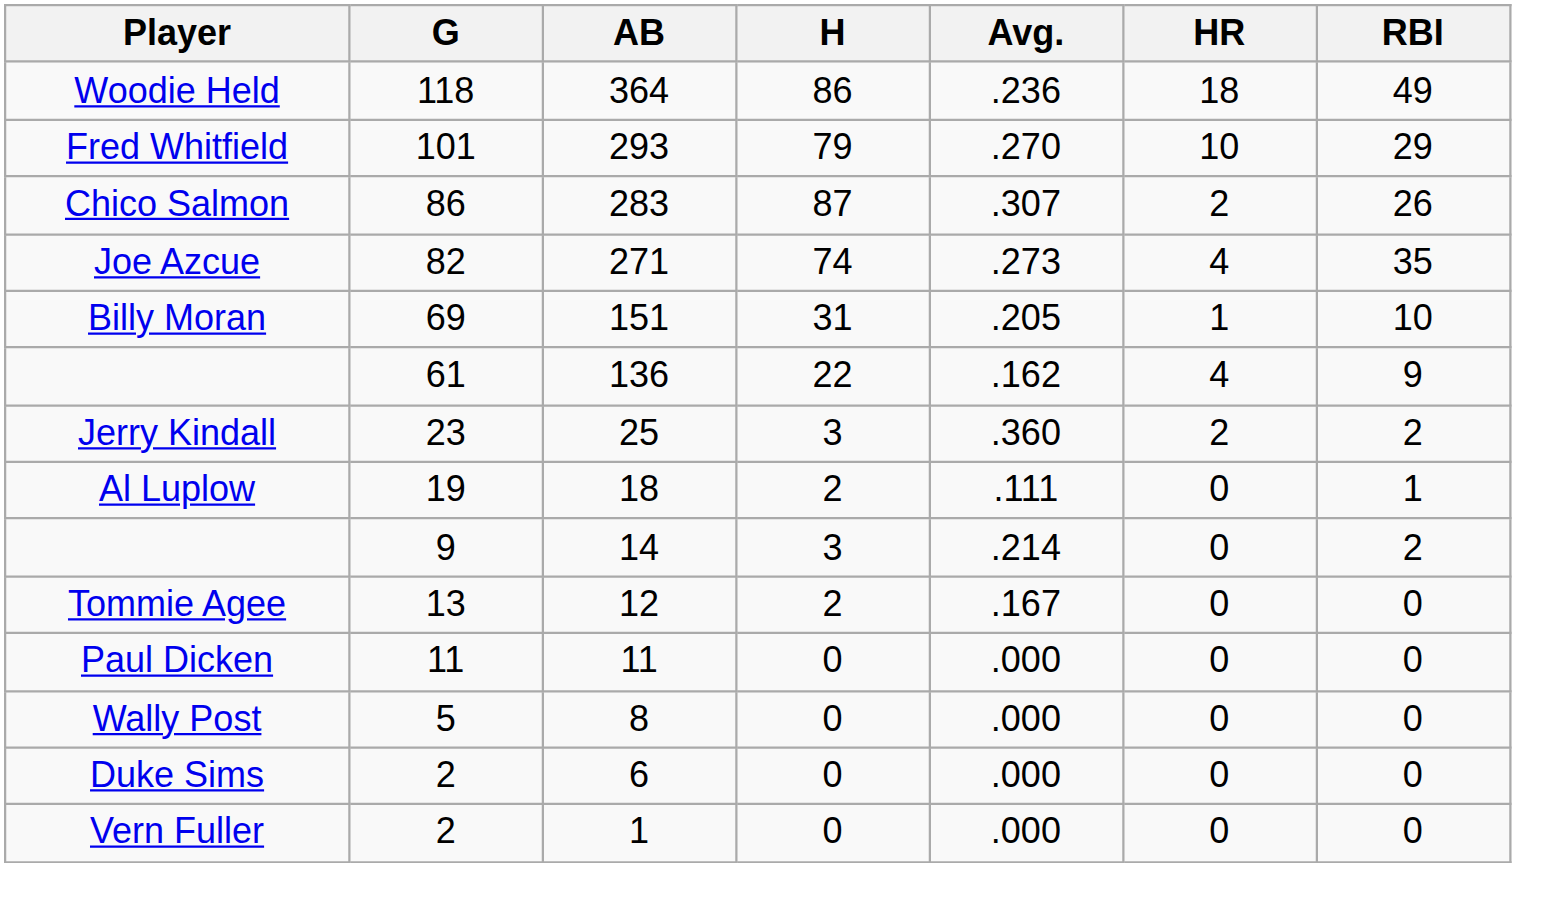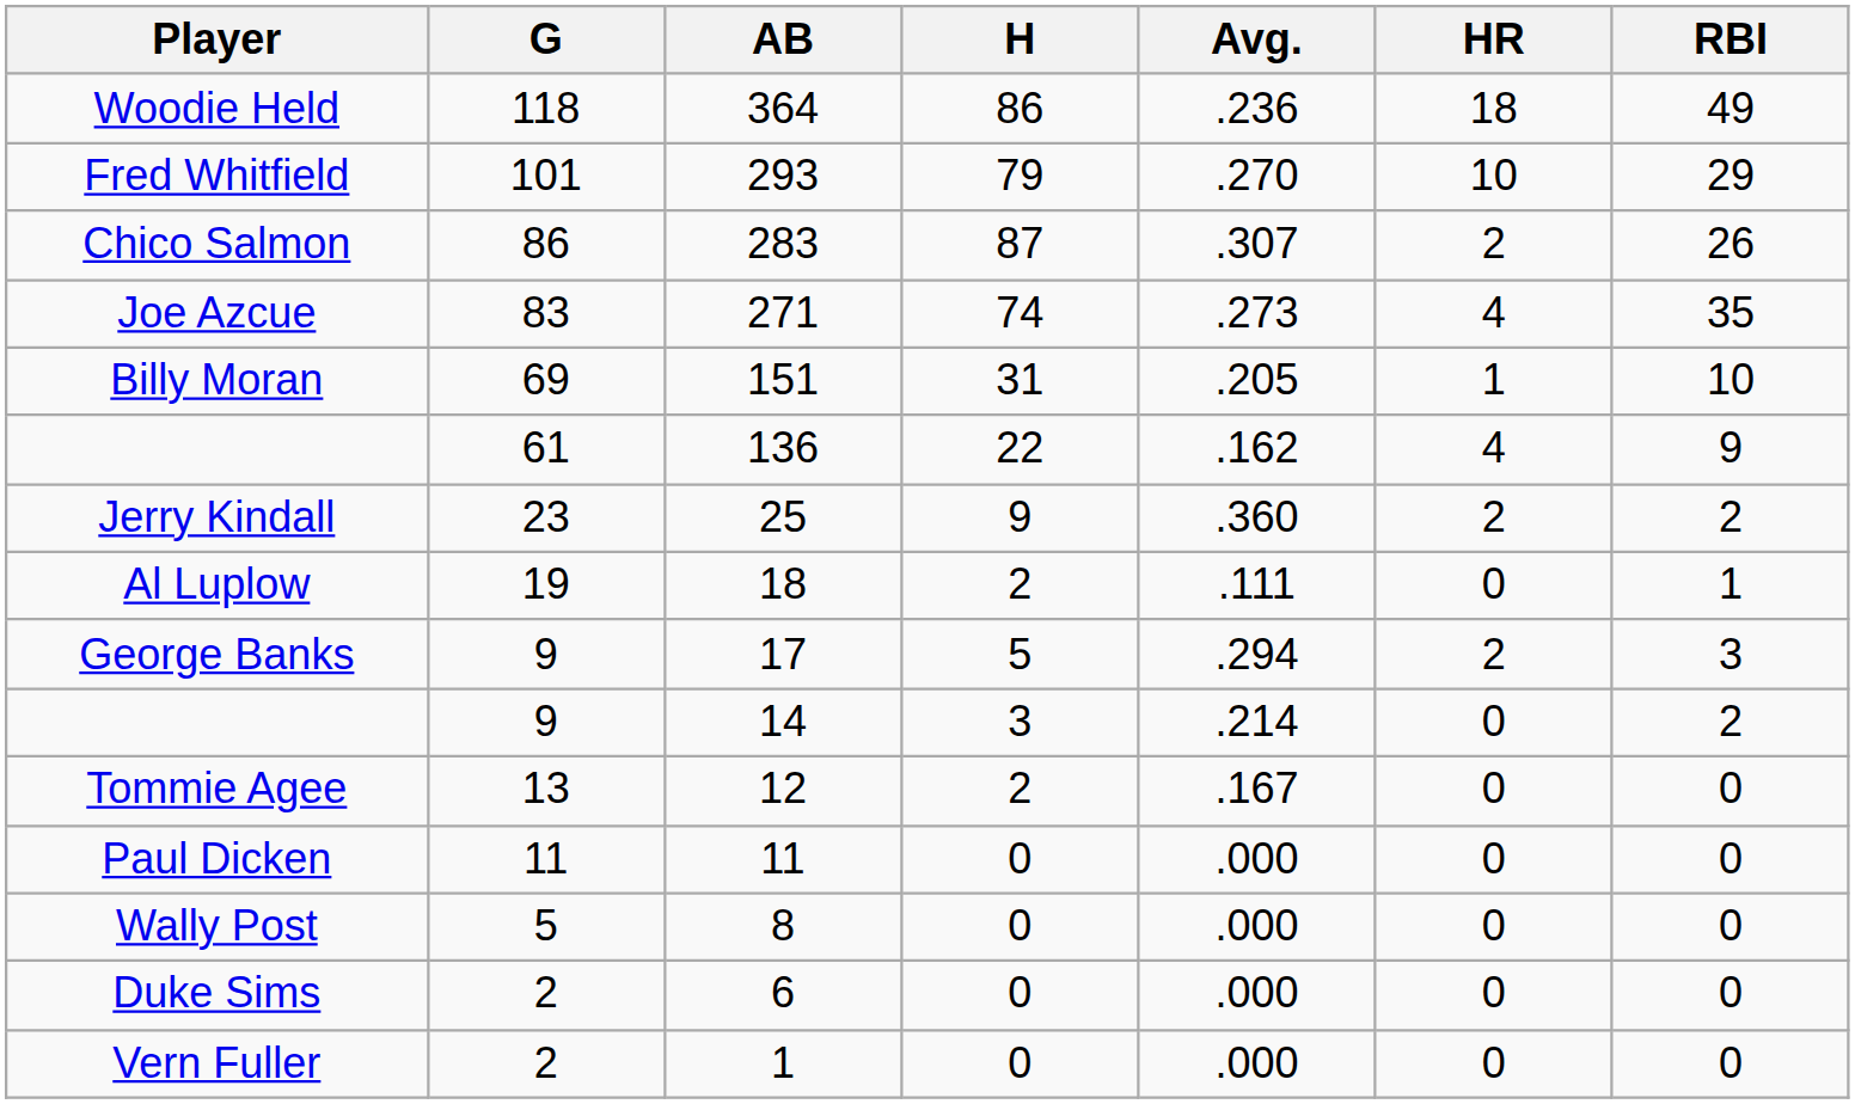Joe Azcue | G: 82 -> 83
Jerry Kindall | H: 3 -> 9
+ row: George Banks | 9 | 17 | 5 | .294 | 2 | 3
